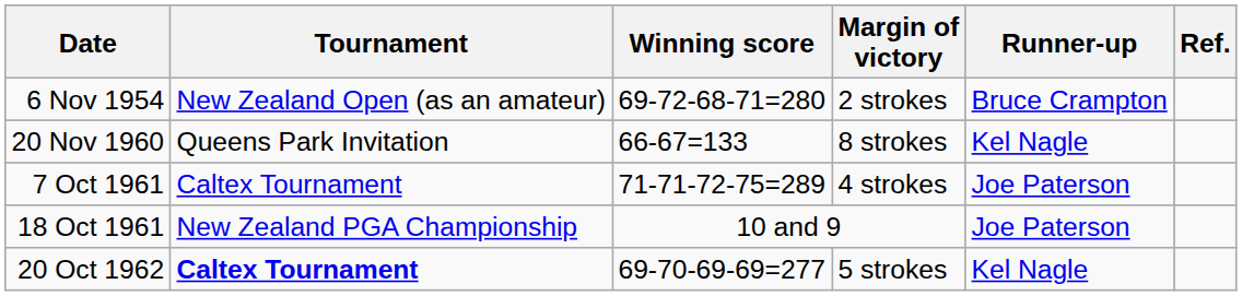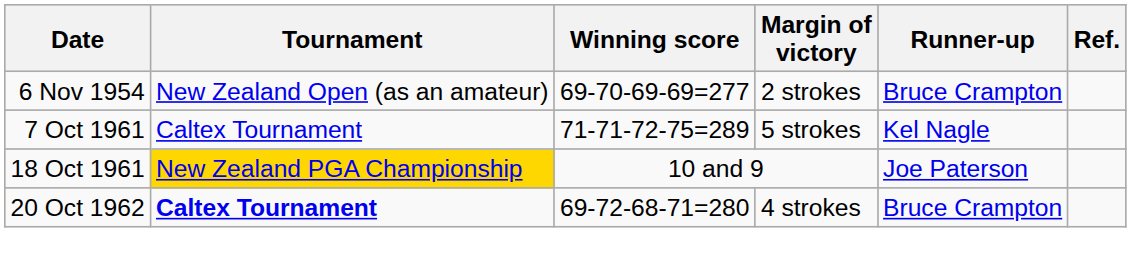6 Nov 1954 | Winning score: 69-72-68-71=280 -> 69-70-69-69=277
- row: 20 Nov 1960 | Queens Park Invitation | 66-67=133 | 8 strokes | Kel Nagle
7 Oct 1961 | Margin of victory: 4 strokes -> 5 strokes
7 Oct 1961 | Runner-up: Joe Paterson -> Kel Nagle
18 Oct 1961 | Tournament: no background -> gold background
20 Oct 1962 | Winning score: 69-70-69-69=277 -> 69-72-68-71=280
20 Oct 1962 | Margin of victory: 5 strokes -> 4 strokes
20 Oct 1962 | Runner-up: Kel Nagle -> Bruce Crampton
